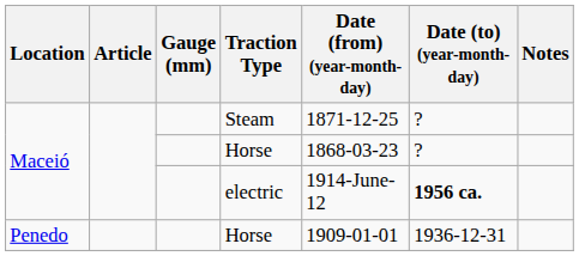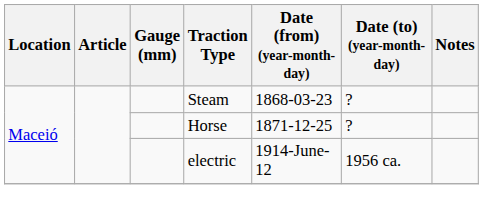Steam | Date (from) (year-month-day): 1871-12-25 -> 1868-03-23
Maceió / Horse | Date (from) (year-month-day): 1868-03-23 -> 1871-12-25
electric | Date (to) (year-month-day): bold -> normal
- row: Penedo | Horse | 1909-01-01 | 1936-12-31
